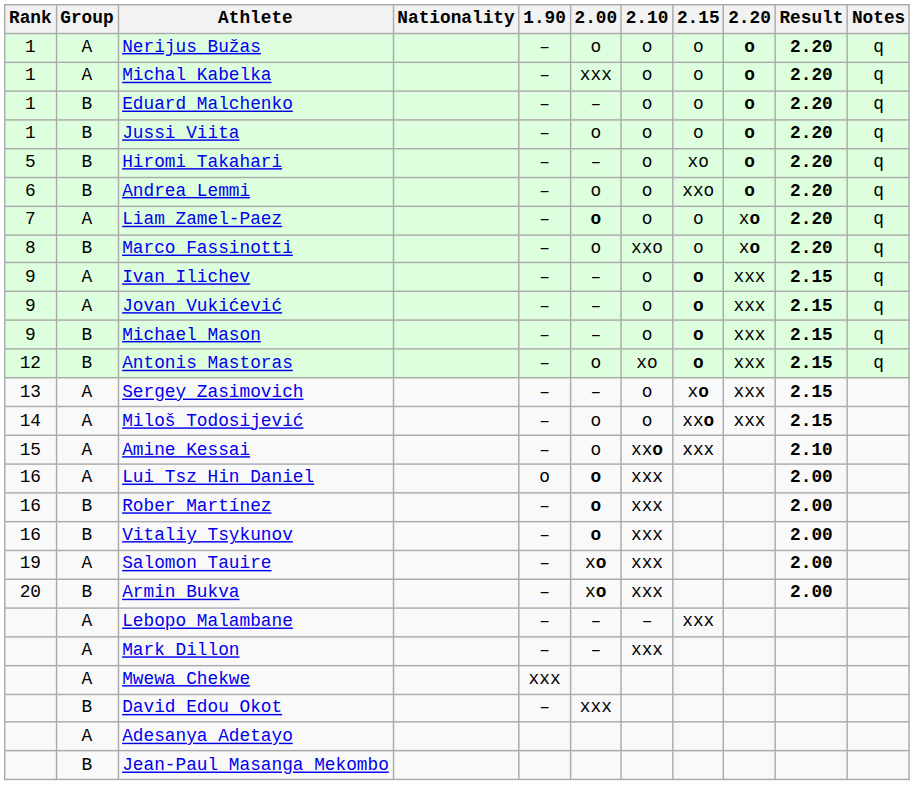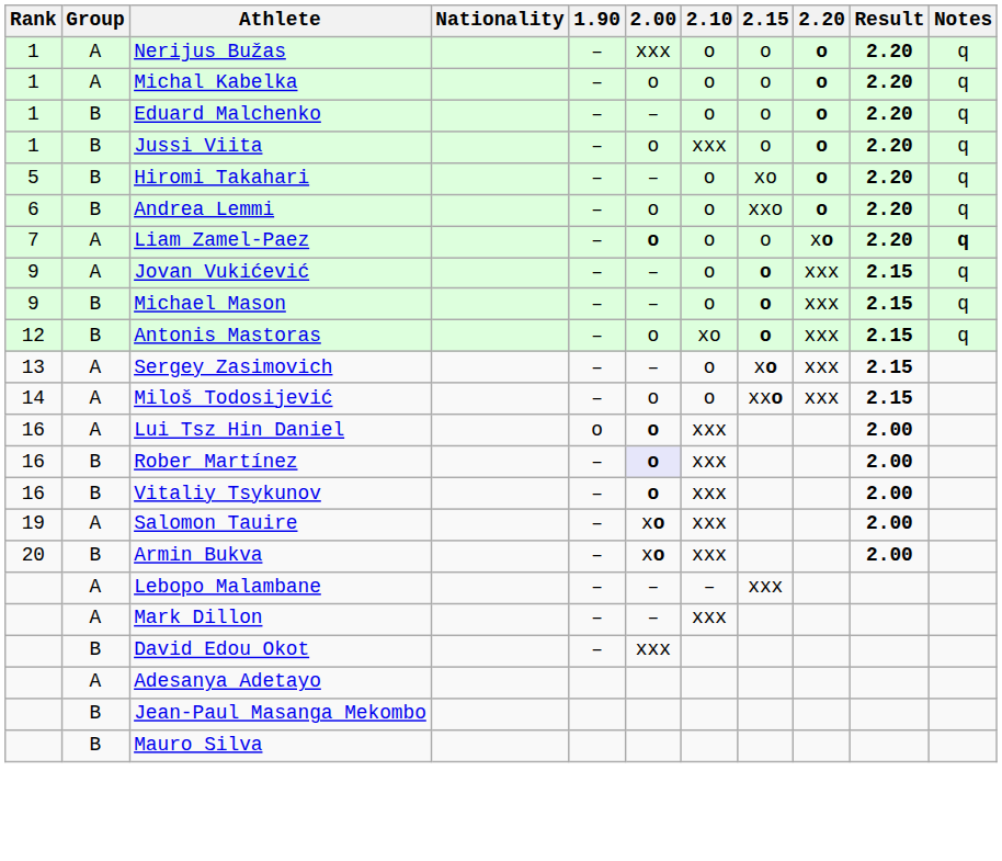Nerijus Bužas | 2.00: o -> xxx
Michal Kabelka | 2.00: xxx -> o
Jussi Viita | 2.10: o -> xxx
Liam Zamel-Paez | Notes: normal -> bold
- row: 8 | B | Marco Fassinotti | – | o | xxo | o | xo | 2.20 | q
- row: 9 | A | Ivan Ilichev | – | – | o | o | xxx | 2.15 | q
- row: 15 | A | Amine Kessai | – | o | xxo | xxx | 2.10
Rober Martínez | 2.00: no background -> lavender background
- row: A | Mwewa Chekwe | xxx
+ row: B | Mauro Silva
